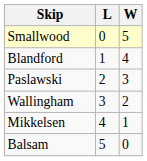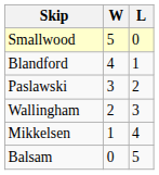columns swapped: W <-> L
